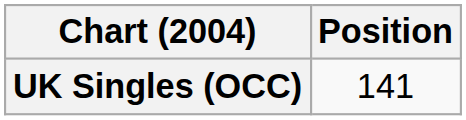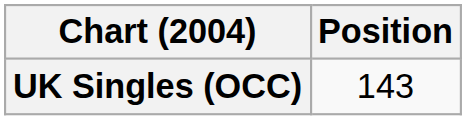UK Singles (OCC) | Position: 141 -> 143
